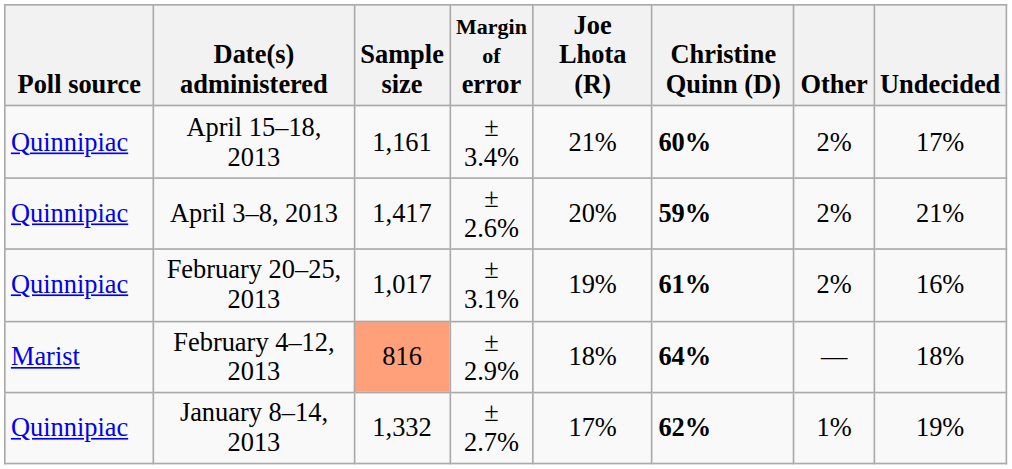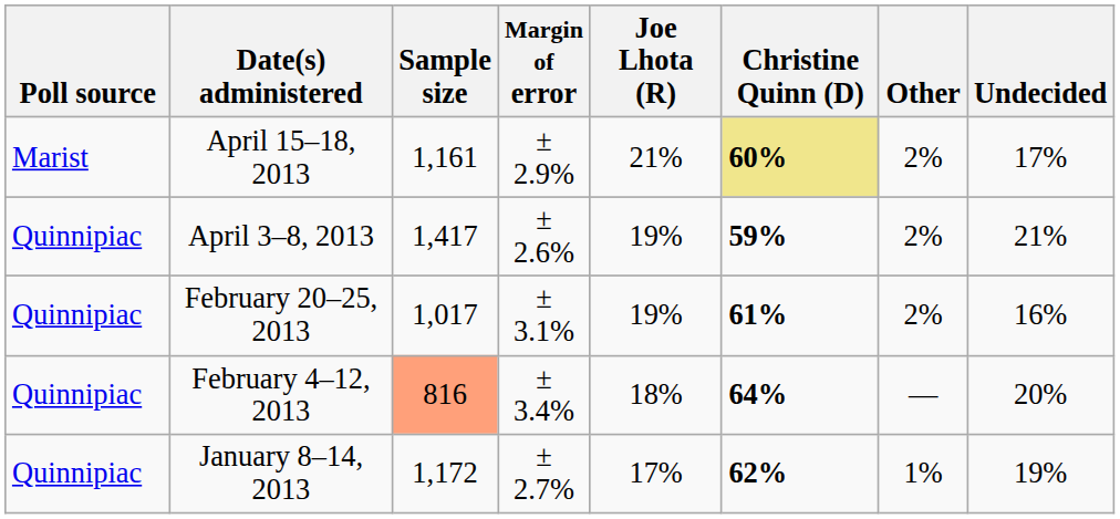April 15–18, 2013 | Poll source: Quinnipiac -> Marist
April 15–18, 2013 | Margin of error: ± 3.4% -> ± 2.9%
April 15–18, 2013 | Christine Quinn (D): no background -> khaki background
April 3–8, 2013 | Joe Lhota (R): 20% -> 19%
February 4–12, 2013 | Poll source: Marist -> Quinnipiac
February 4–12, 2013 | Margin of error: ± 2.9% -> ± 3.4%
February 4–12, 2013 | Undecided: 18% -> 20%
January 8–14, 2013 | Sample size: 1,332 -> 1,172
